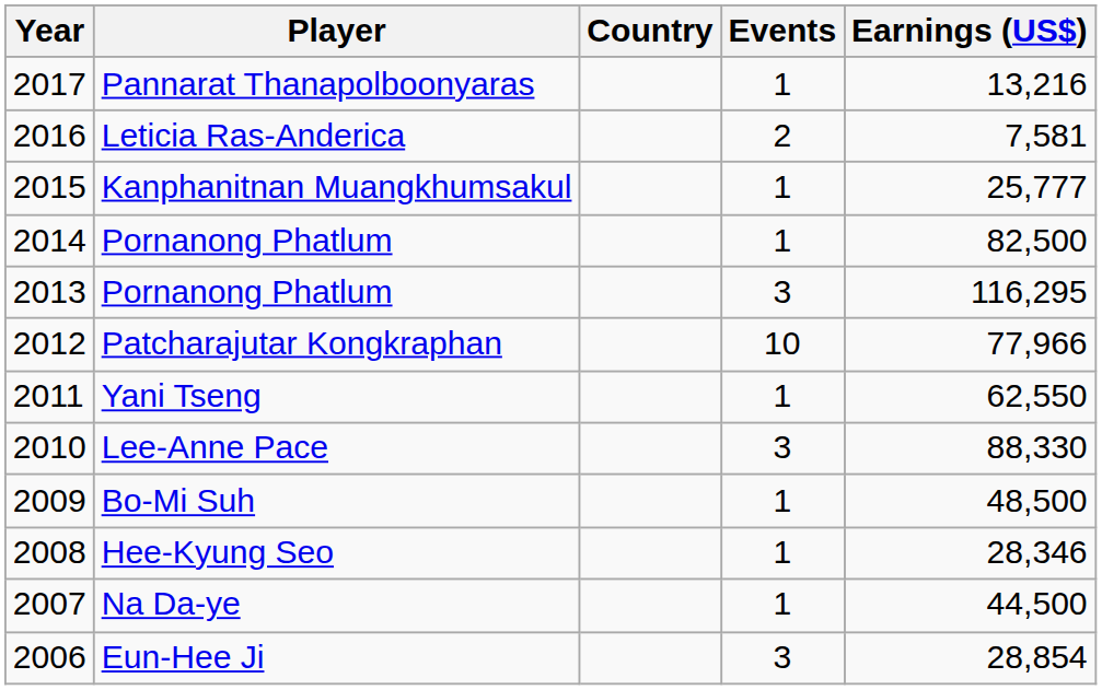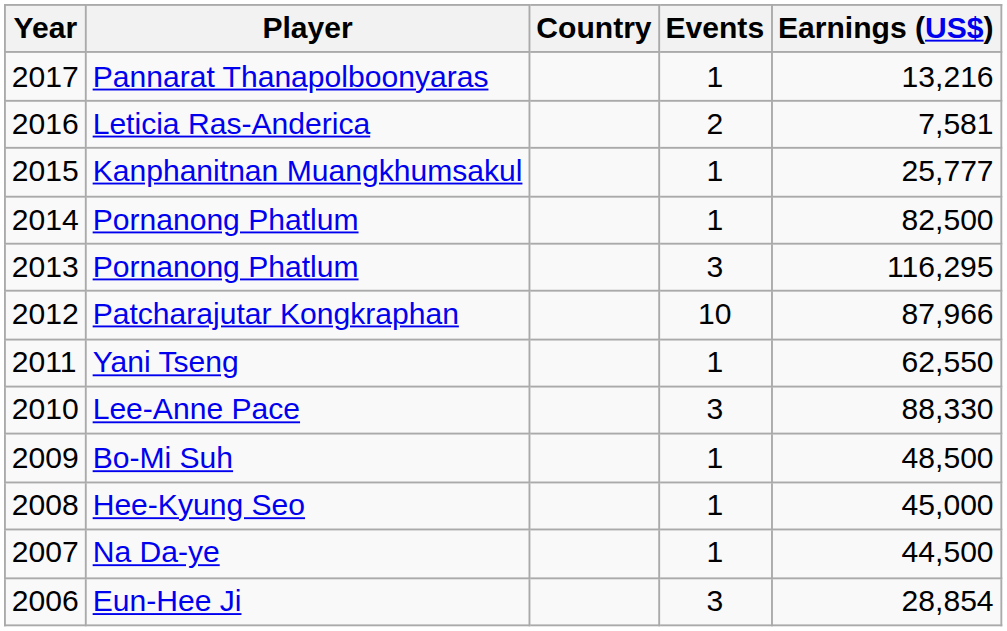Patcharajutar Kongkraphan | Earnings (US$): 77,966 -> 87,966
Hee-Kyung Seo | Earnings (US$): 28,346 -> 45,000
